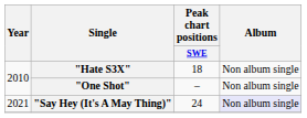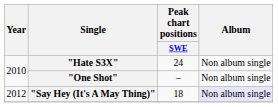"Hate S3X" | Peak chart positions / SWE: 18 -> 24
"Say Hey (It's A May Thing)" | Year: 2021 -> 2012
"Say Hey (It's A May Thing)" | Peak chart positions / SWE: 24 -> 18
